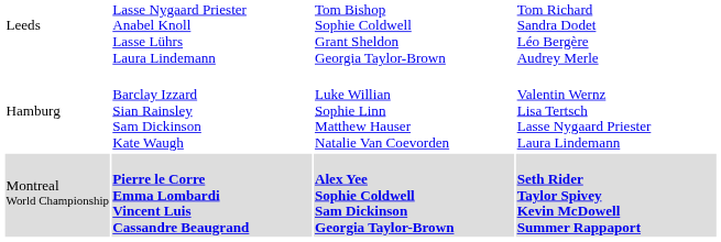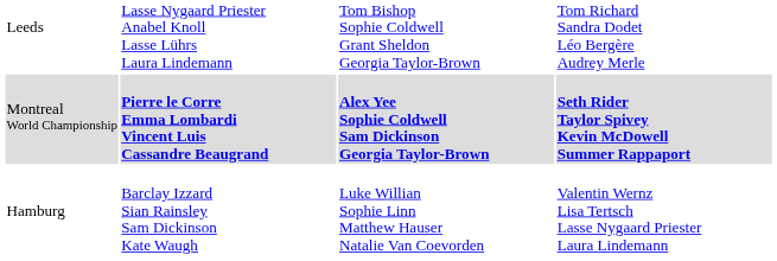rows swapped: Montreal World Championship <-> Hamburg
